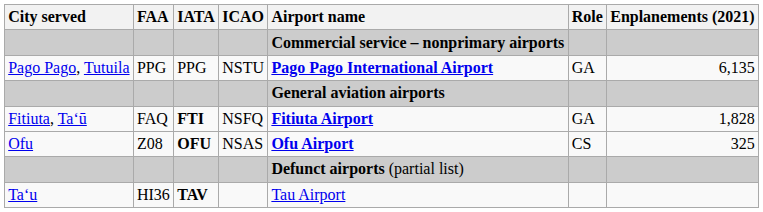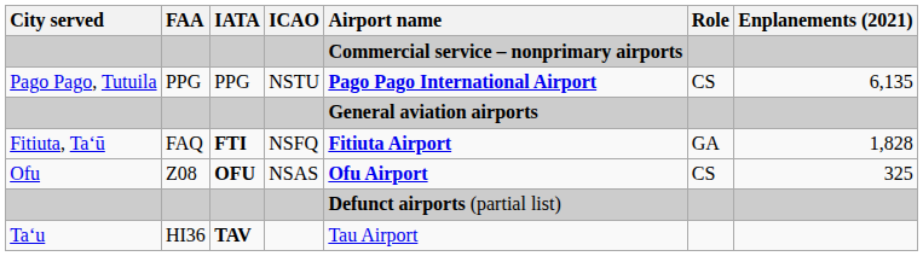Pago Pago, Tutuila | Role: GA -> CS
